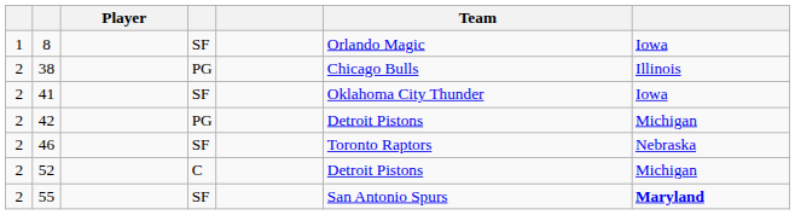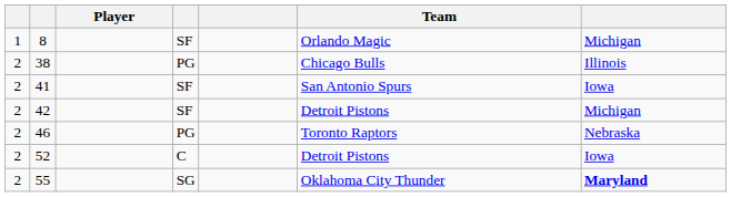8 | column 7: Iowa -> Michigan
41 | Team: Oklahoma City Thunder -> San Antonio Spurs
42 | column 4: PG -> SF
46 | column 4: SF -> PG
52 | column 7: Michigan -> Iowa
55 | column 4: SF -> SG
55 | Team: San Antonio Spurs -> Oklahoma City Thunder
